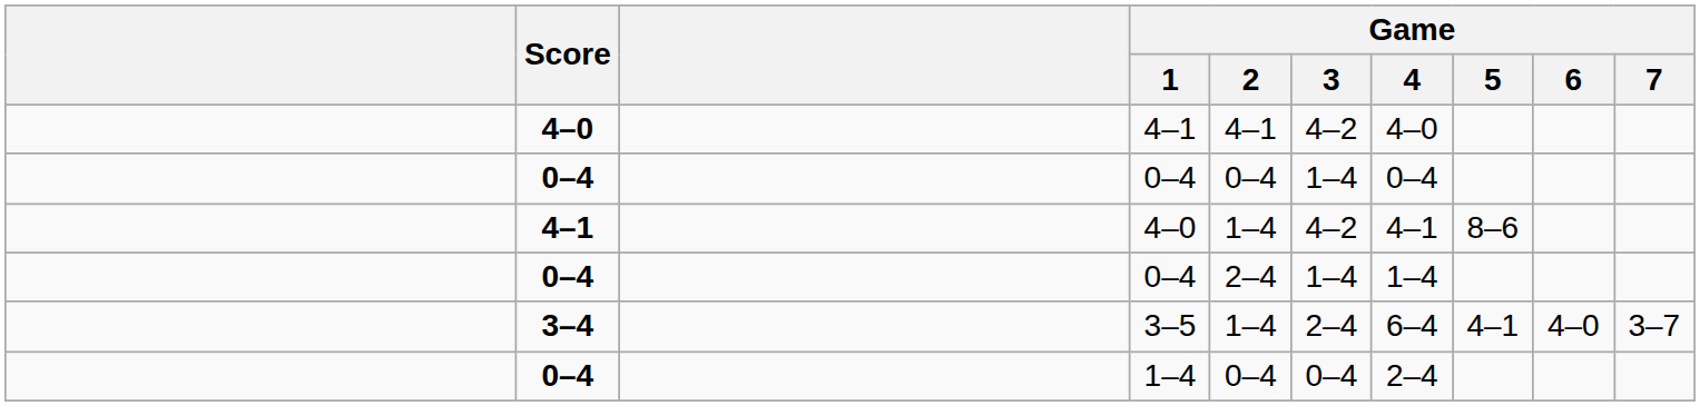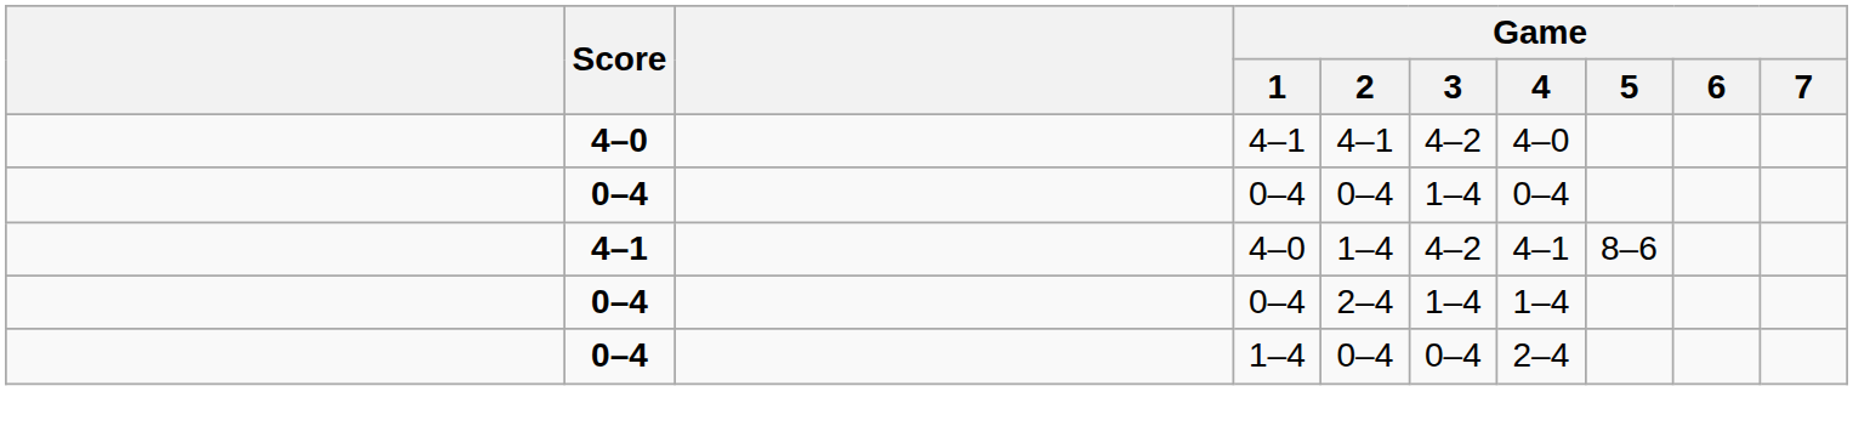- row: 3–4 | 3–5 | 1–4 | 2–4 | 6–4 | 4–1 | 4–0 | 3–7
